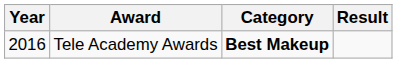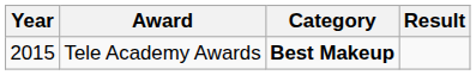Tele Academy Awards | Year: 2016 -> 2015
